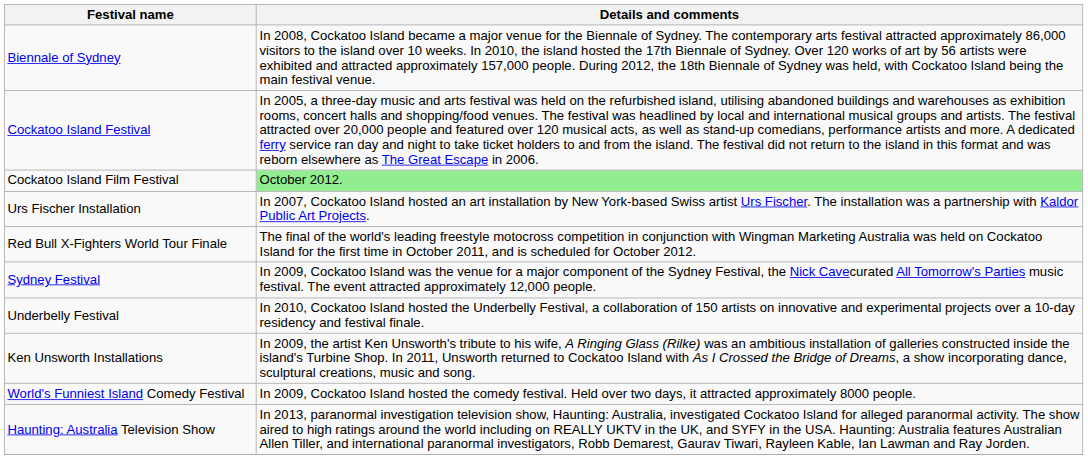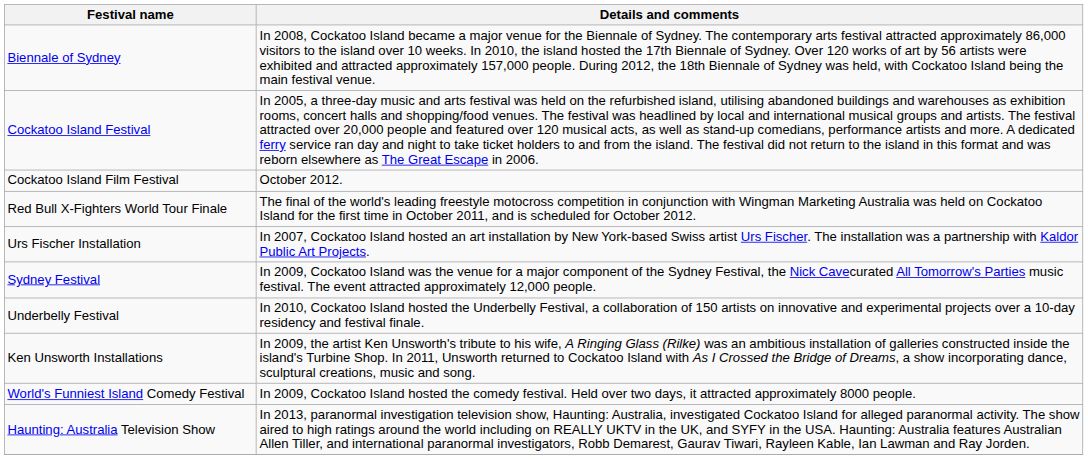Cockatoo Island Film Festival | Details and comments: lightgreen background -> no background
rows swapped: Urs Fischer Installation <-> Red Bull X-Fighters World Tour Finale
